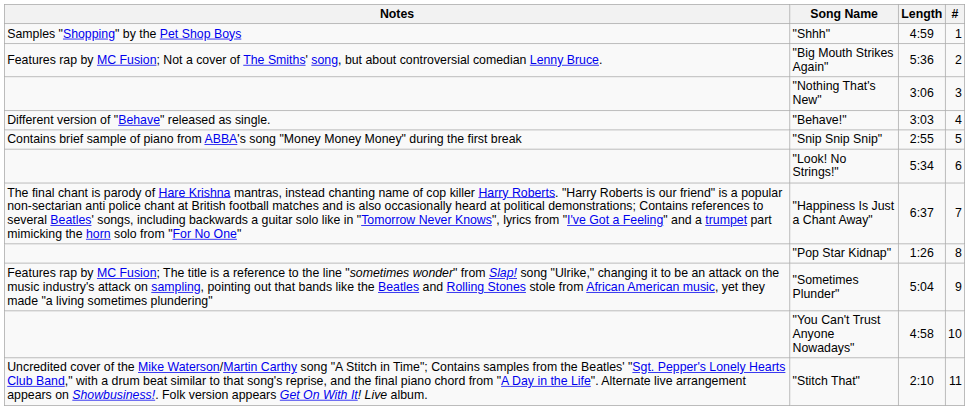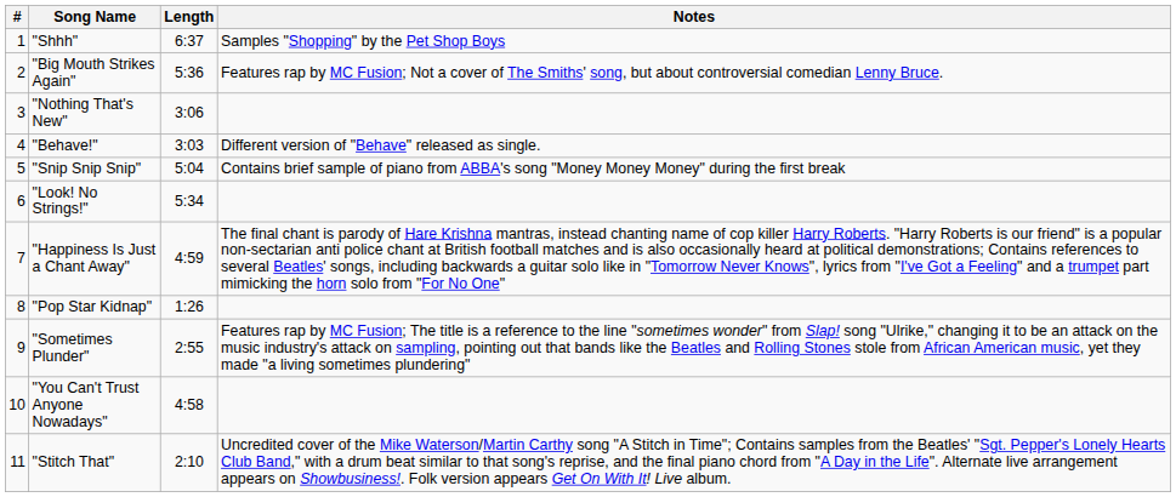columns swapped: # <-> Notes
"Shhh" | Length: 4:59 -> 6:37
"Snip Snip Snip" | Length: 2:55 -> 5:04
"Happiness Is Just a Chant Away" | Length: 6:37 -> 4:59
"Sometimes Plunder" | Length: 5:04 -> 2:55
